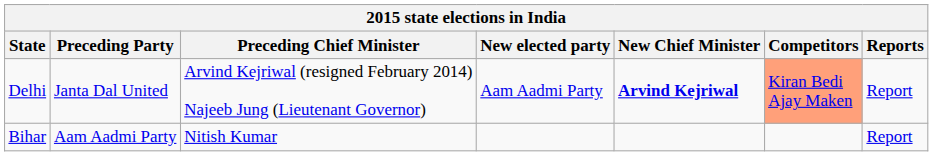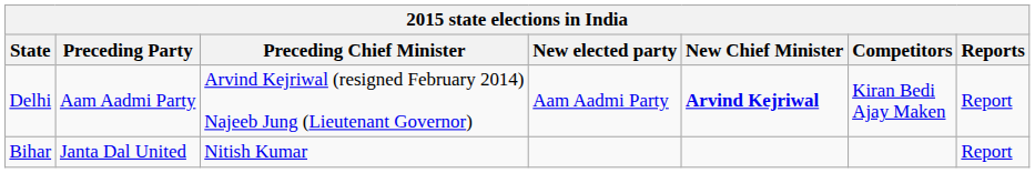Delhi | Preceding Party: Janta Dal United -> Aam Aadmi Party
Delhi | Competitors: lightsalmon background -> no background
Bihar | Preceding Party: Aam Aadmi Party -> Janta Dal United
